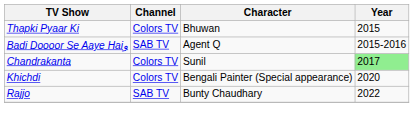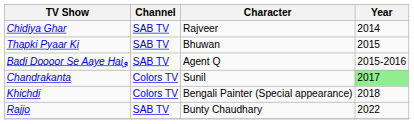+ row: Chidiya Ghar | SAB TV | Rajveer | 2014
Thapki Pyaar Ki | Channel: Colors TV -> SAB TV
Khichdi | Year: 2020 -> 2018
